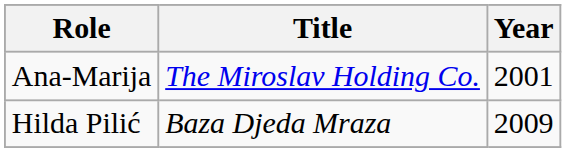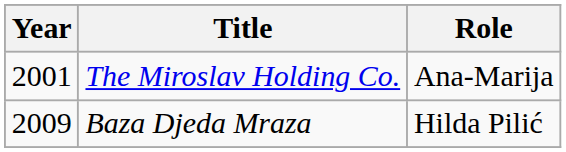columns swapped: Year <-> Role
